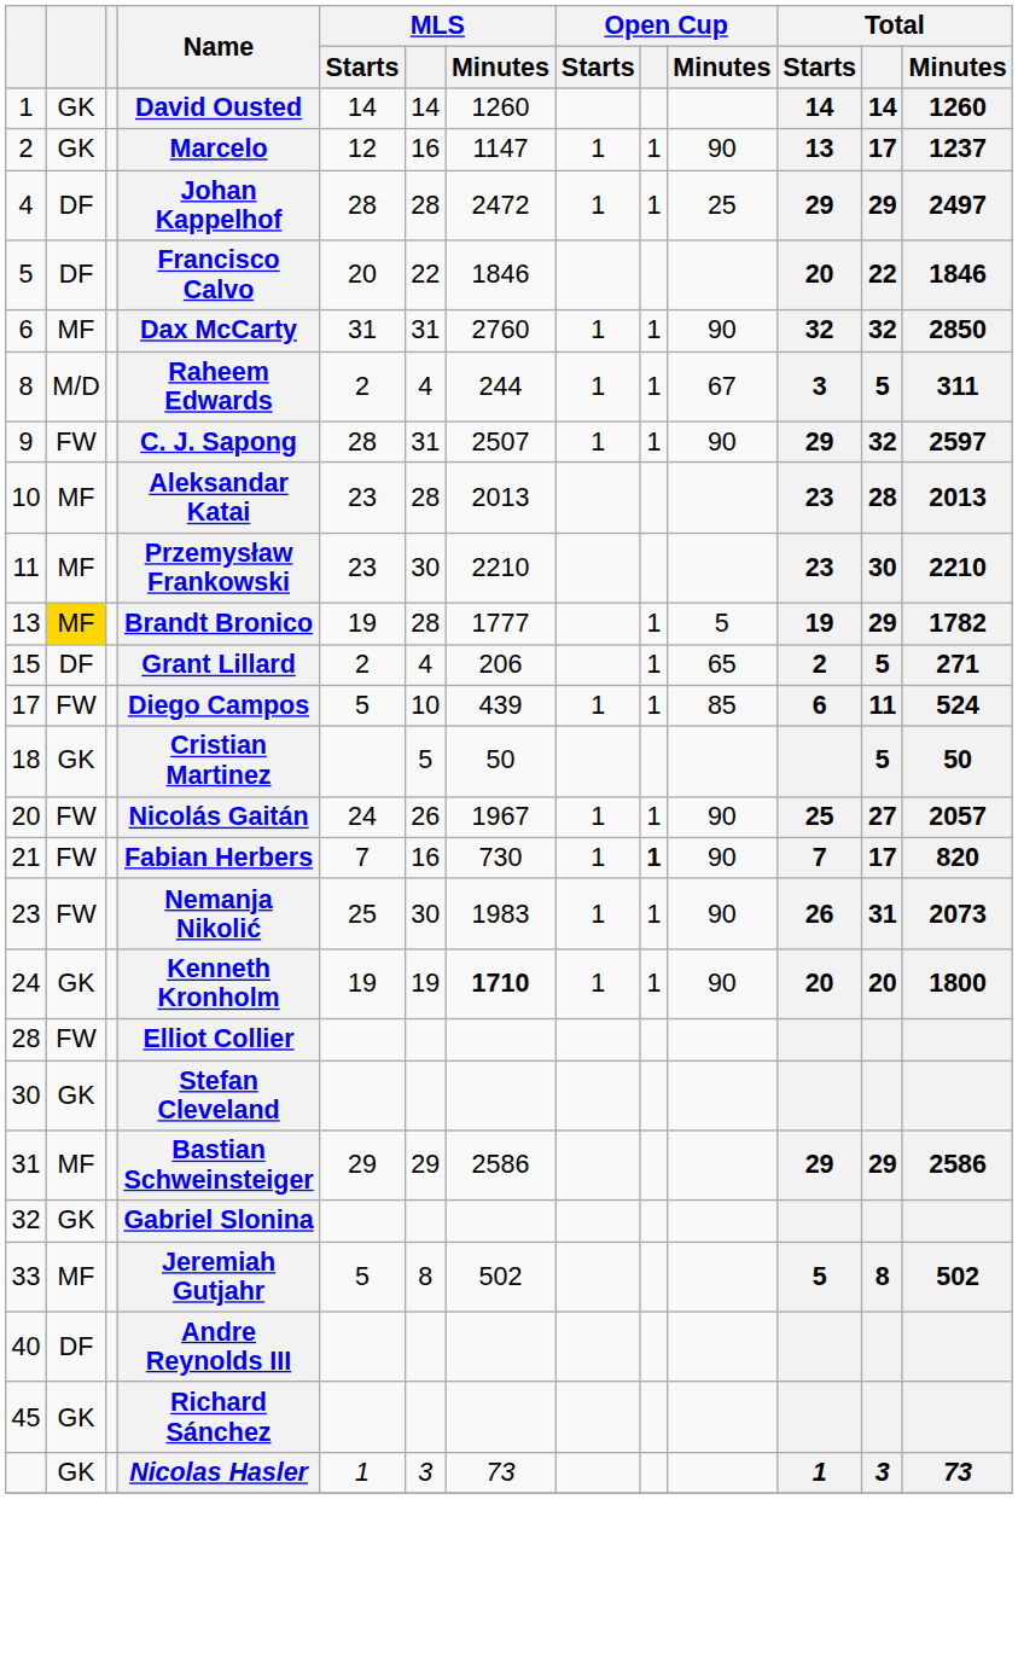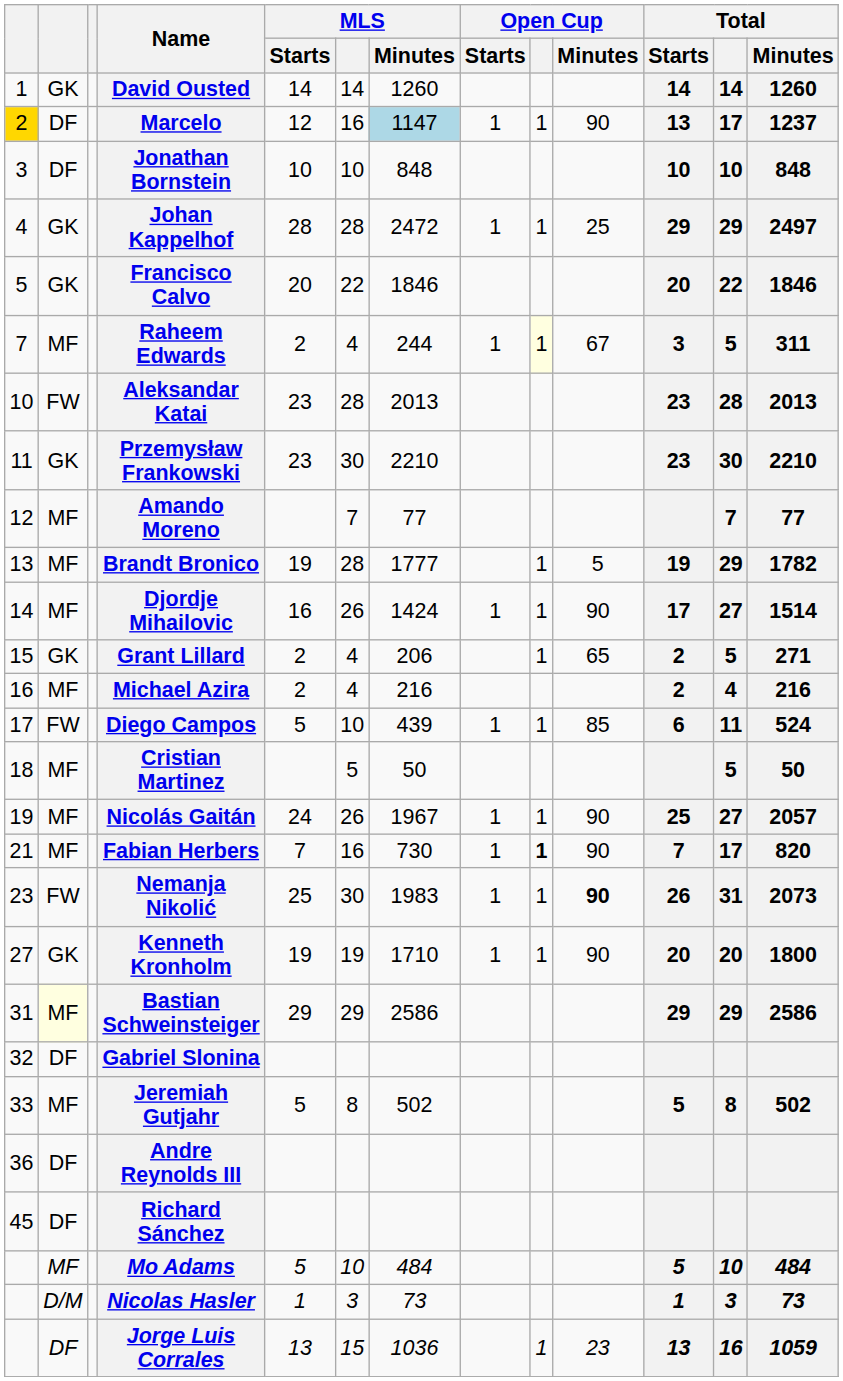Marcelo | column 1: no background -> gold background
Marcelo | column 2: GK -> DF
Marcelo | MLS / Minutes: no background -> lightblue background
+ row: 3 | DF | Jonathan Bornstein | 10 | 10 | 848 | 10 | 10 | 848
Johan Kappelhof | column 2: DF -> GK
Francisco Calvo | column 2: DF -> GK
- row: 6 | MF | Dax McCarty | 31 | 31 | 2760 | 1 | 1 | 90 | 32 | 32 | 2850
Raheem Edwards | column 1: 8 -> 7
Raheem Edwards | column 2: M/D -> MF
Raheem Edwards | Open Cup: no background -> lightyellow background
- row: 9 | FW | C. J. Sapong | 28 | 31 | 2507 | 1 | 1 | 90 | 29 | 32 | 2597
Aleksandar Katai | column 2: MF -> FW
Przemysław Frankowski | column 2: MF -> GK
+ row: 12 | MF | Amando Moreno | 7 | 77 | 7 | 77
Brandt Bronico | column 2: gold background -> no background
+ row: 14 | MF | Djordje Mihailovic | 16 | 26 | 1424 | 1 | 1 | 90 | 17 | 27 | 1514
Grant Lillard | column 2: DF -> GK
+ row: 16 | MF | Michael Azira | 2 | 4 | 216 | 2 | 4 | 216
Cristian Martinez | column 2: GK -> MF
Nicolás Gaitán | column 1: 20 -> 19
Nicolás Gaitán | column 2: FW -> MF
Fabian Herbers | column 2: FW -> MF
Nemanja Nikolić | Open Cup / Minutes: normal -> bold
Kenneth Kronholm | column 1: 24 -> 27
Kenneth Kronholm | MLS / Minutes: bold -> normal
- row: 28 | FW | Elliot Collier
- row: 30 | GK | Stefan Cleveland
Bastian Schweinsteiger | column 2: no background -> lightyellow background
Gabriel Slonina | column 2: GK -> DF
Andre Reynolds III | column 1: 40 -> 36
Richard Sánchez | column 2: GK -> DF
+ row: MF | Mo Adams | 5 | 10 | 484 | 5 | 10 | 484
Nicolas Hasler | column 2: GK -> D/M
+ row: DF | Jorge Luis Corrales | 13 | 15 | 1036 | 1 | 23 | 13 | 16 | 1059
